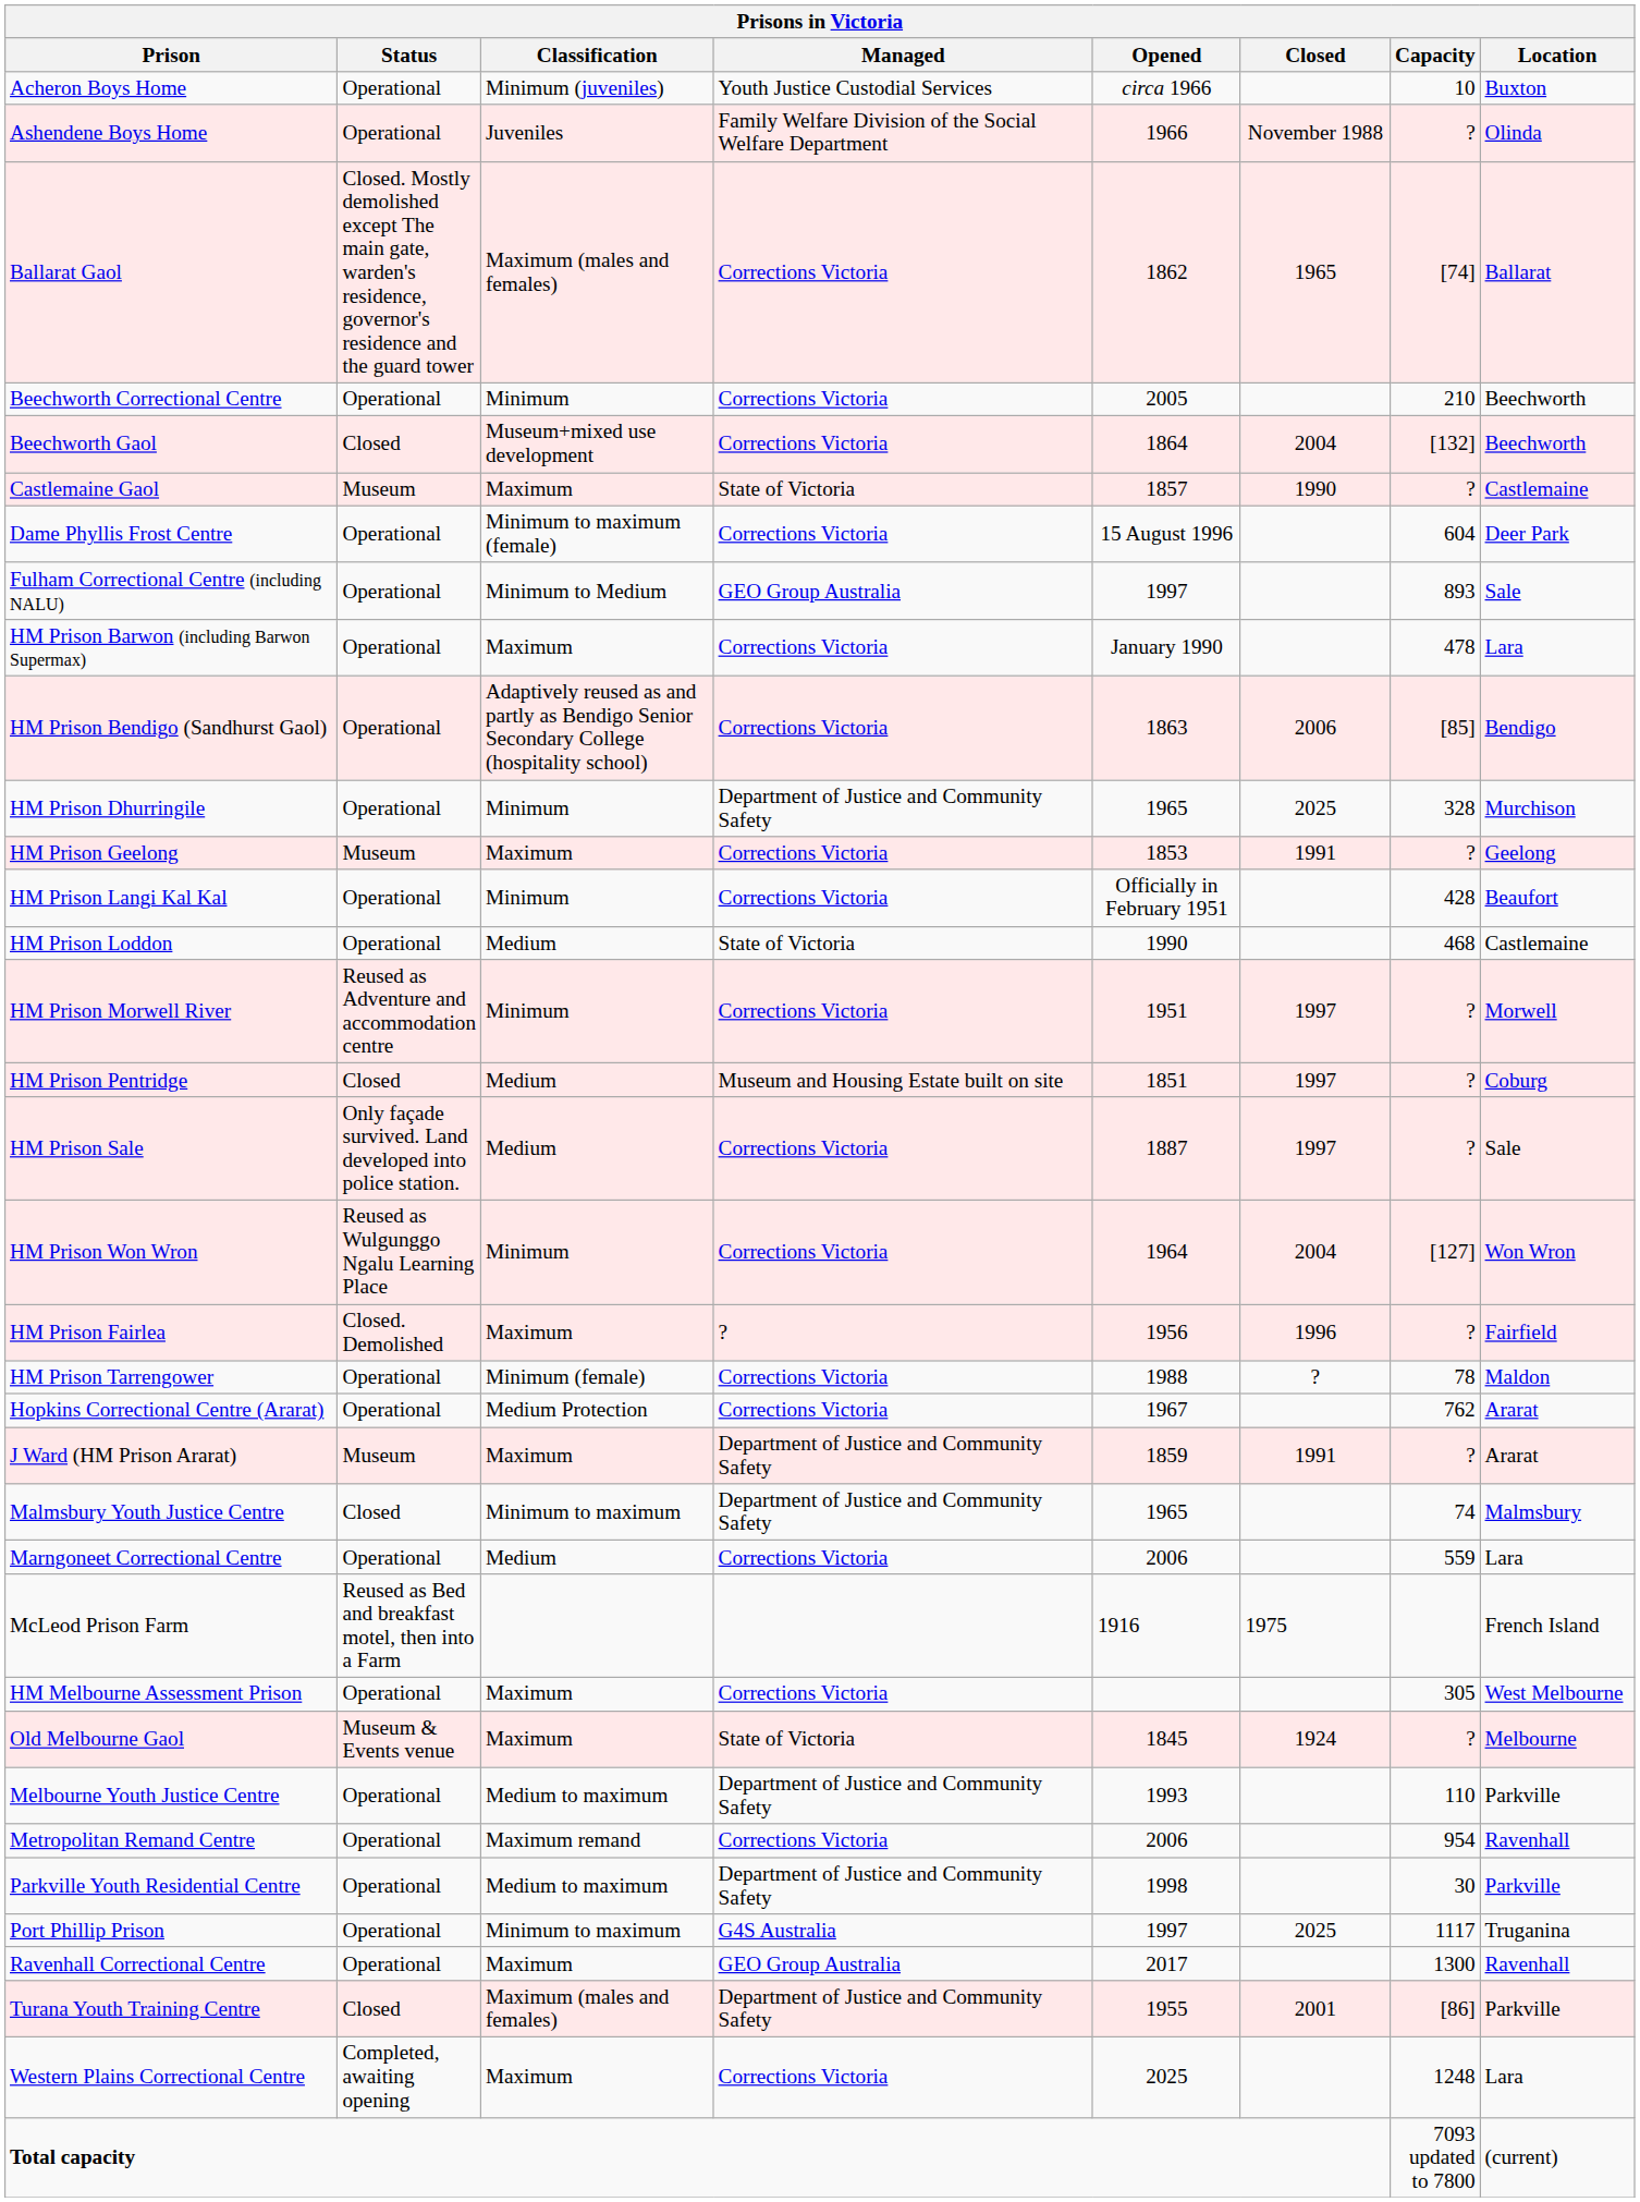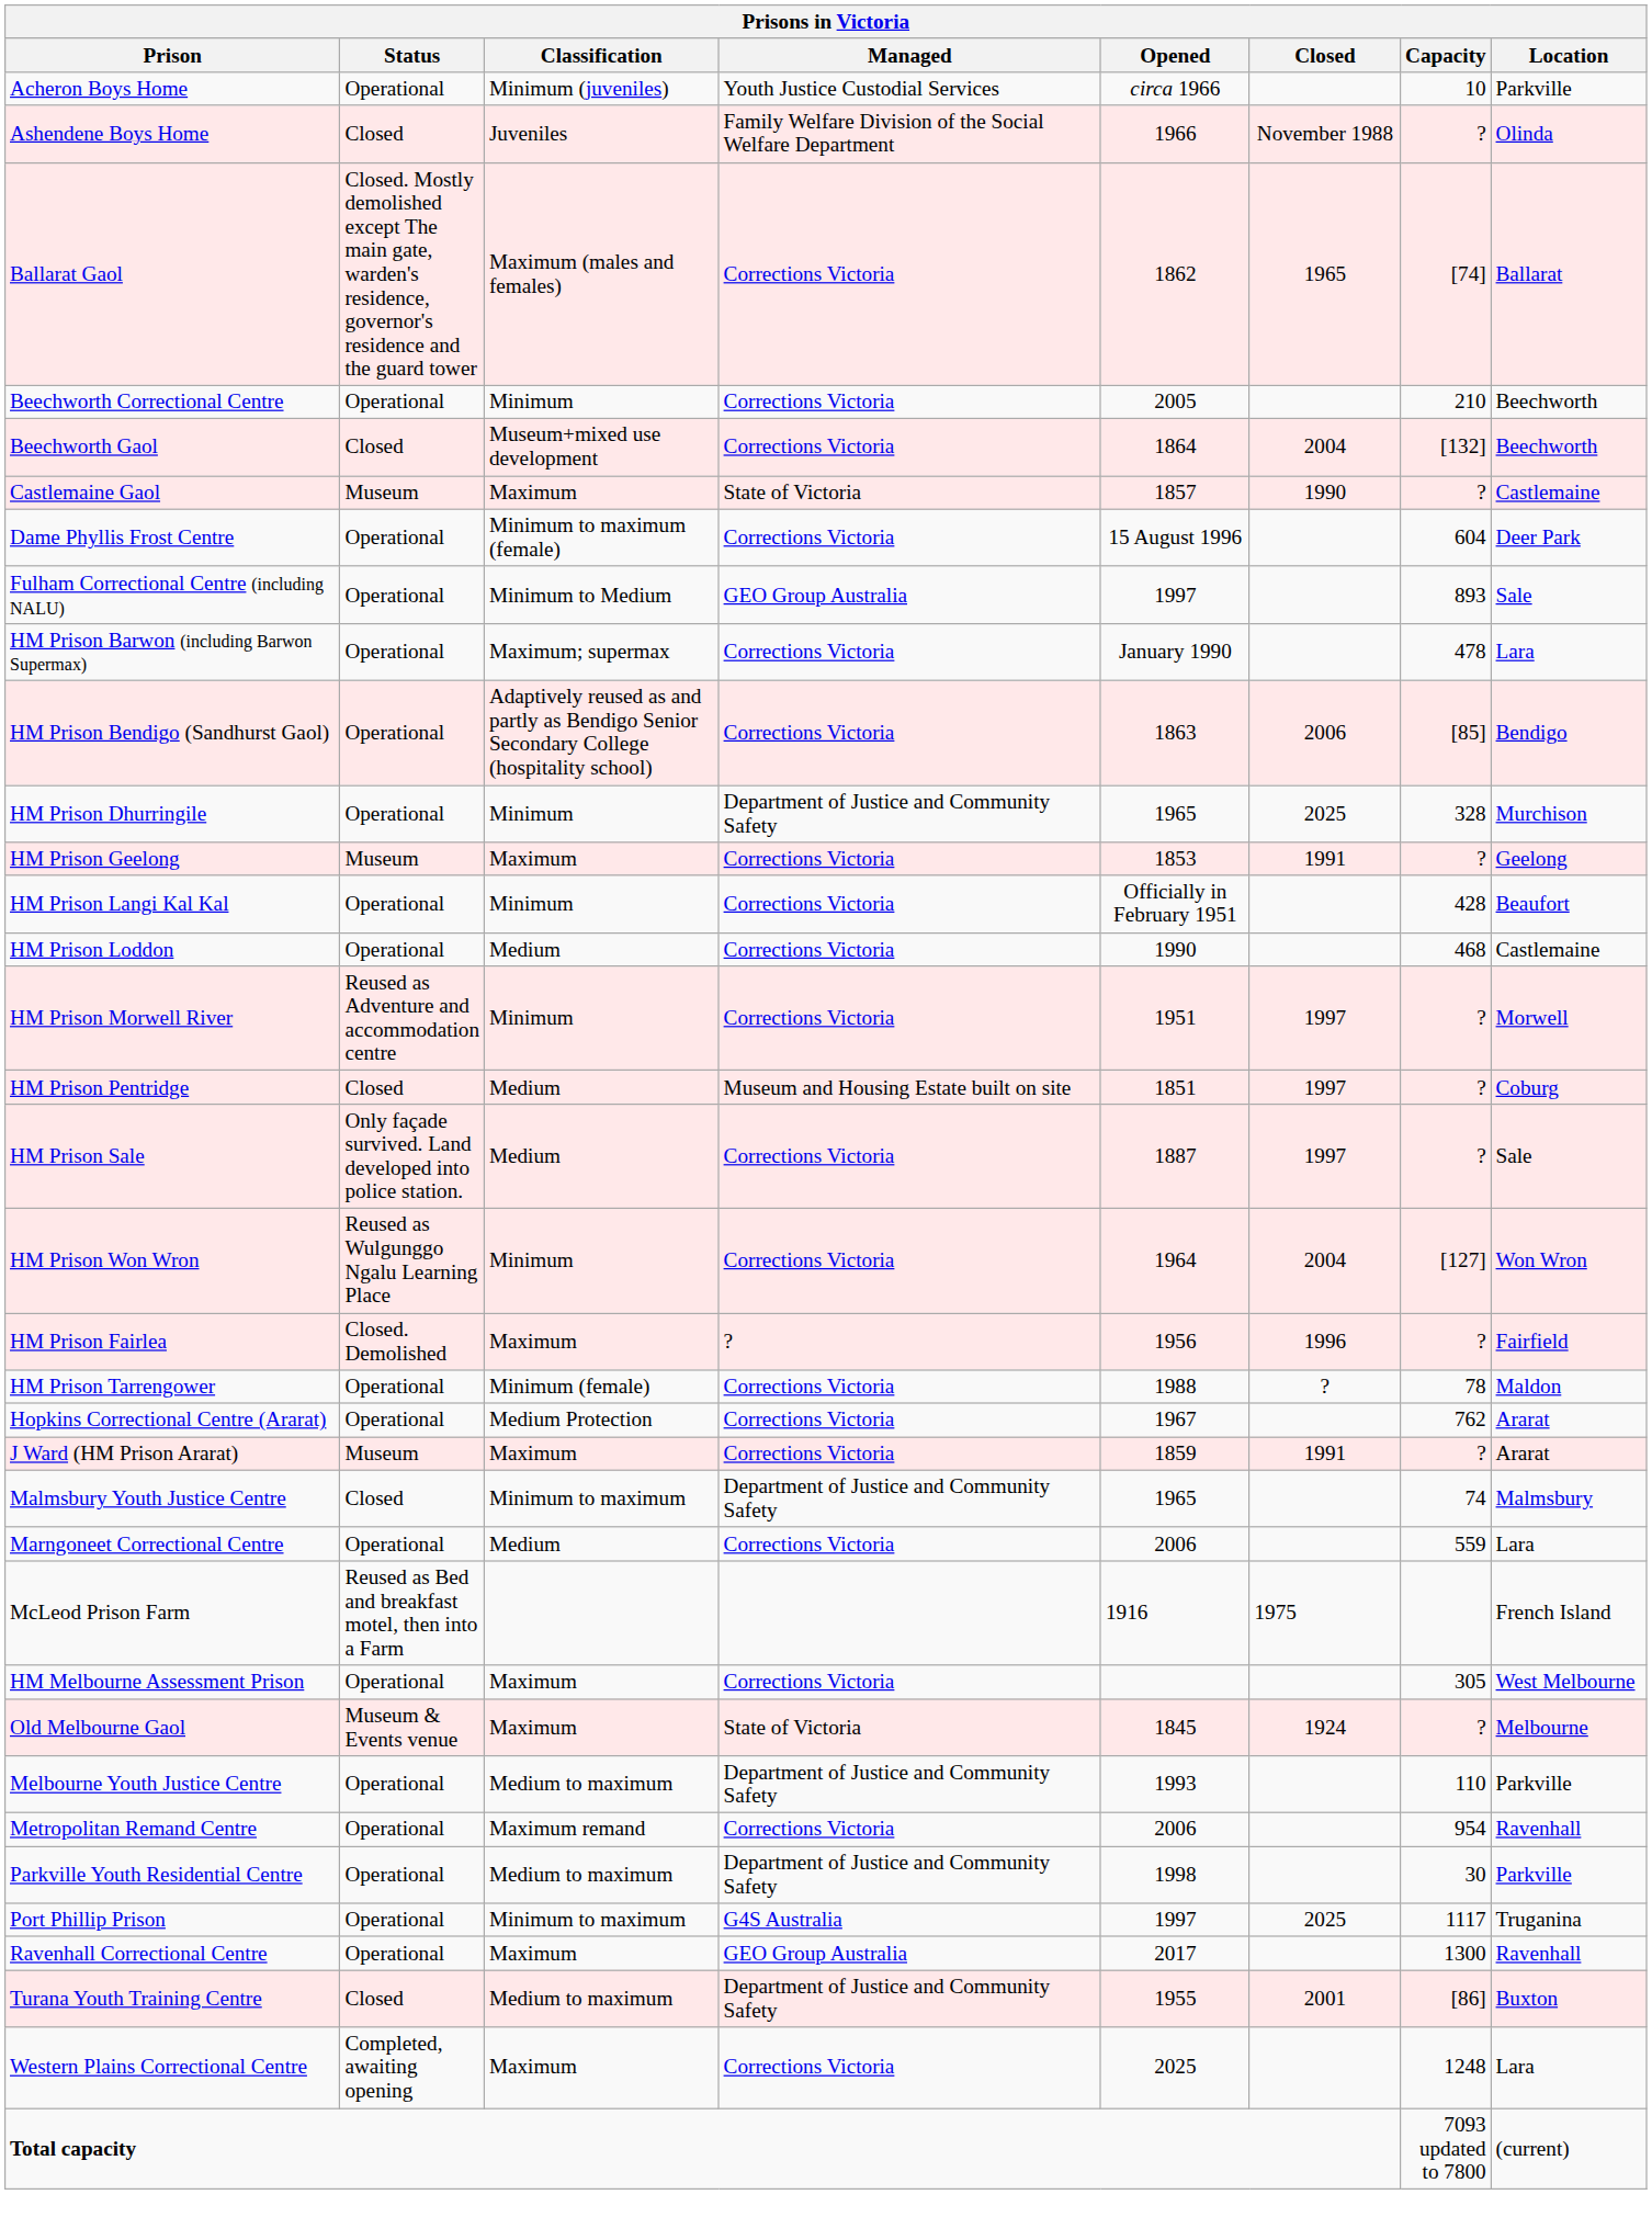Acheron Boys Home | Location: Buxton -> Parkville
Ashendene Boys Home | Status: Operational -> Closed
HM Prison Barwon (including Barwon Supermax) | Classification: Maximum -> Maximum; supermax
HM Prison Loddon | Managed: State of Victoria -> Corrections Victoria
J Ward (HM Prison Ararat) | Managed: Department of Justice and Community Safety -> Corrections Victoria
Turana Youth Training Centre | Classification: Maximum (males and females) -> Medium to maximum
Turana Youth Training Centre | Location: Parkville -> Buxton
